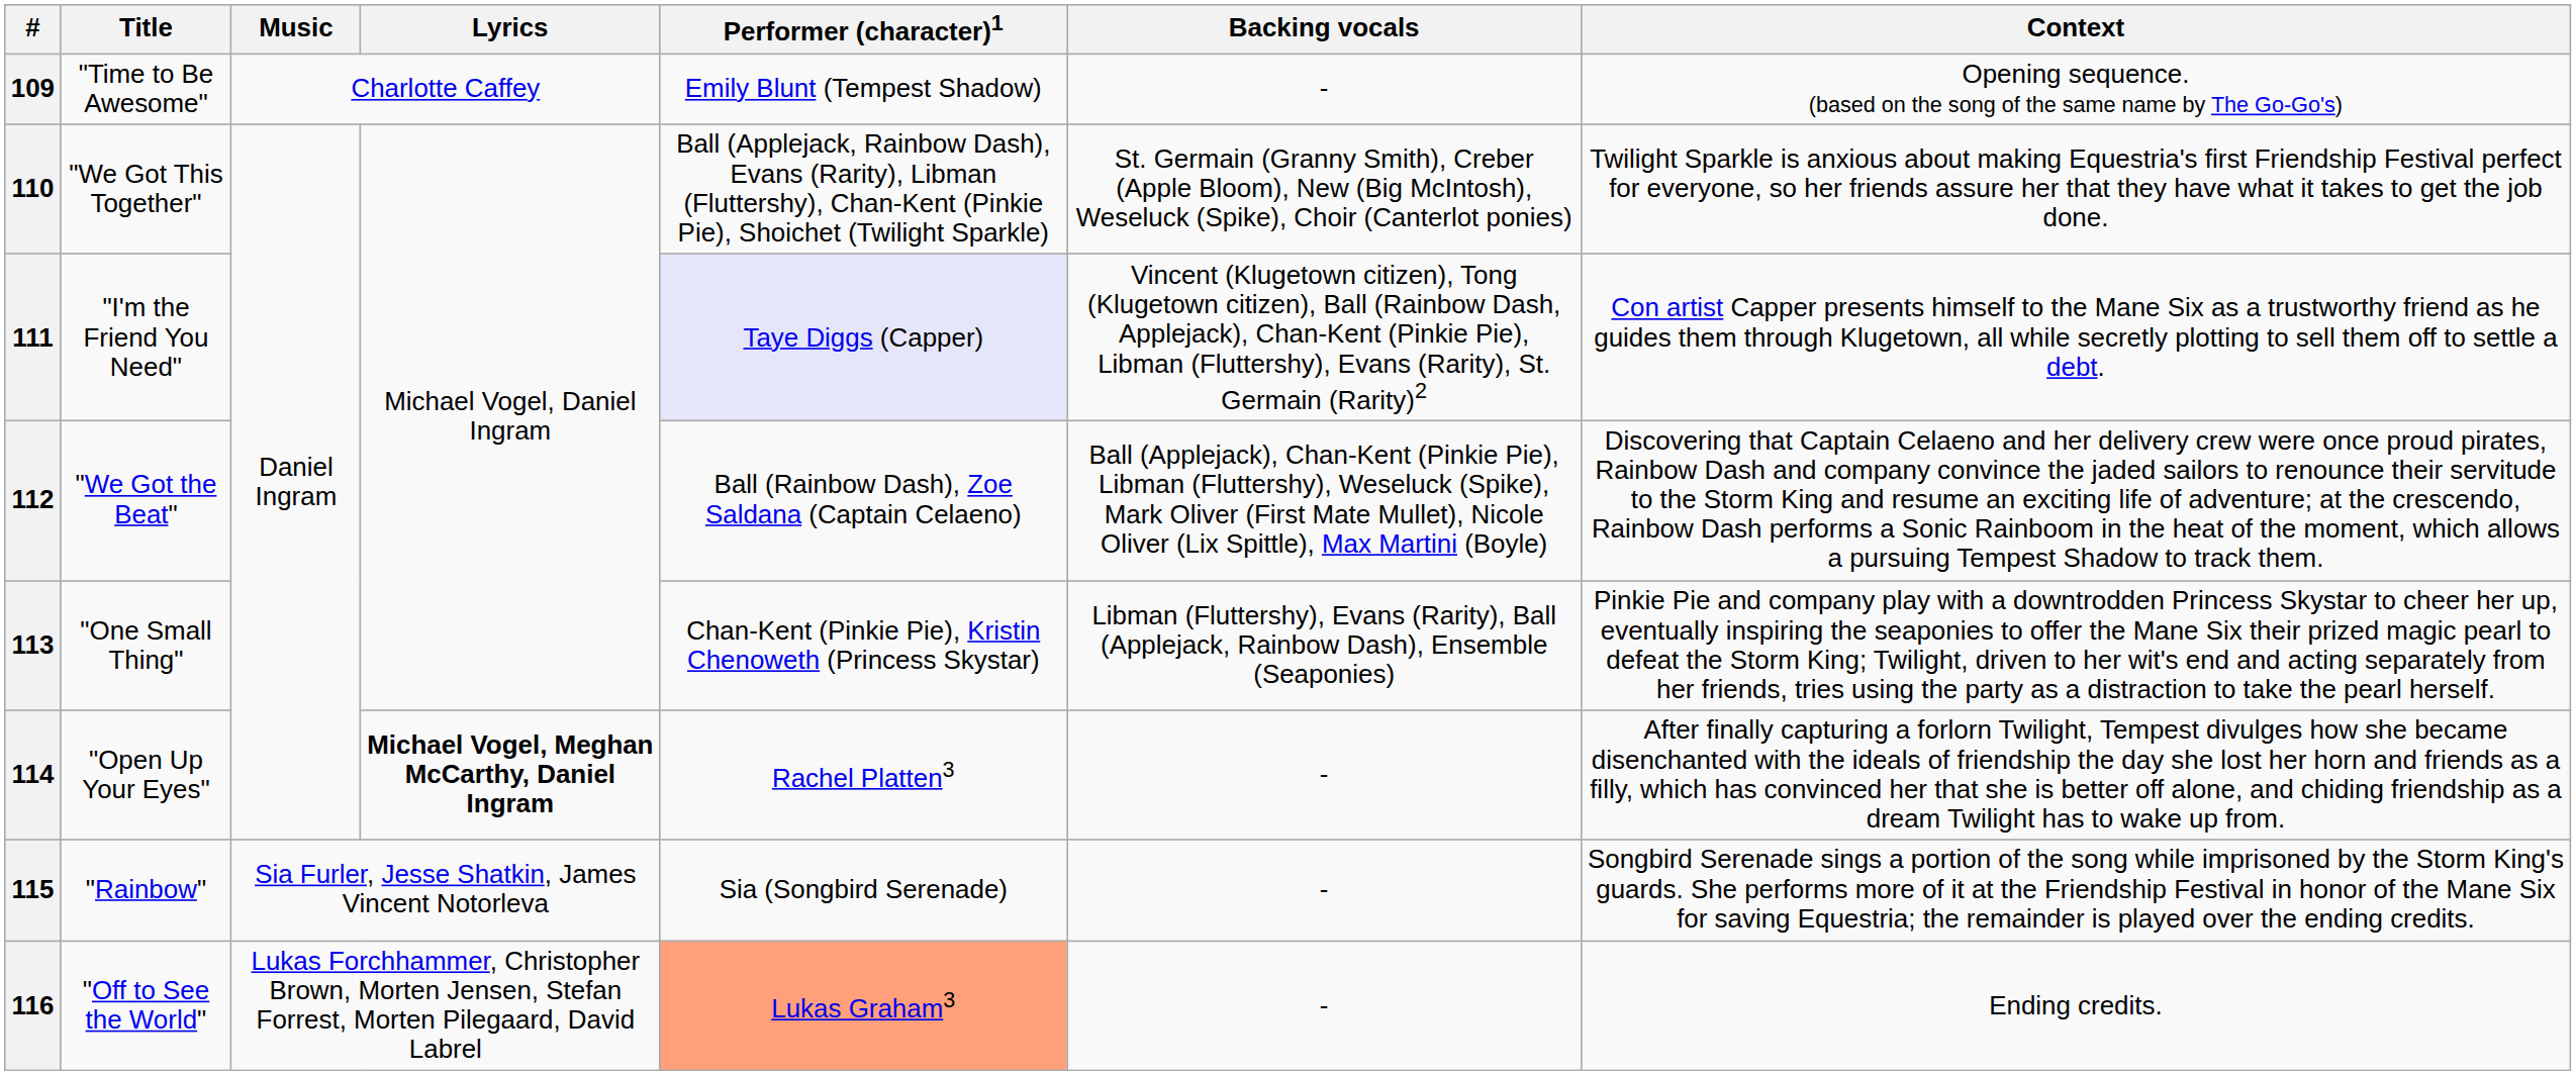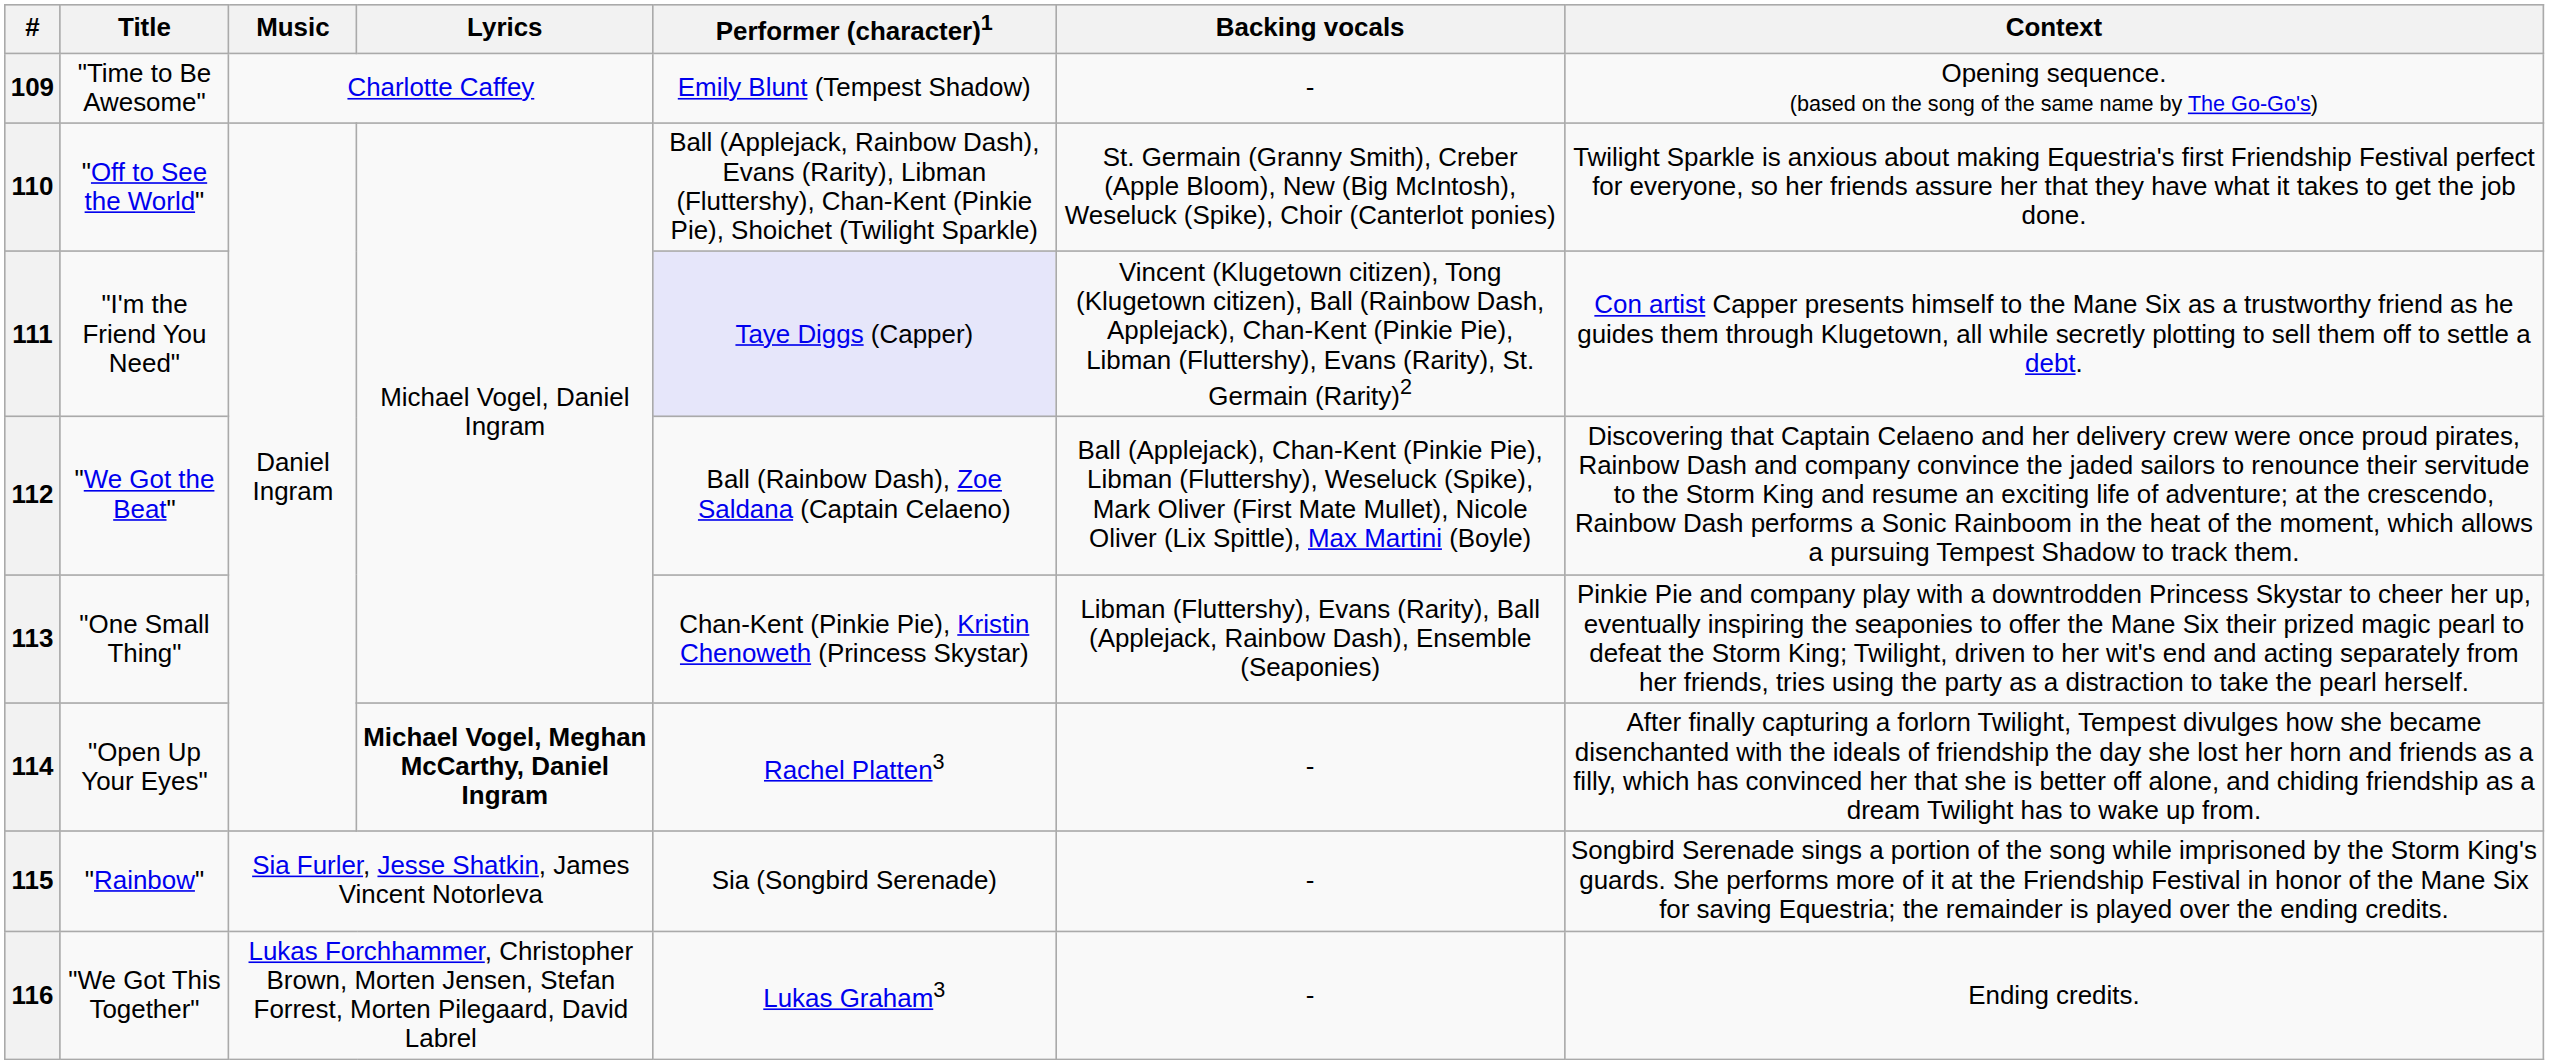110 | Title: "We Got This Together" -> "Off to See the World"
116 | Title: "Off to See the World" -> "We Got This Together"
116 | Performer (character)1: lightsalmon background -> no background
